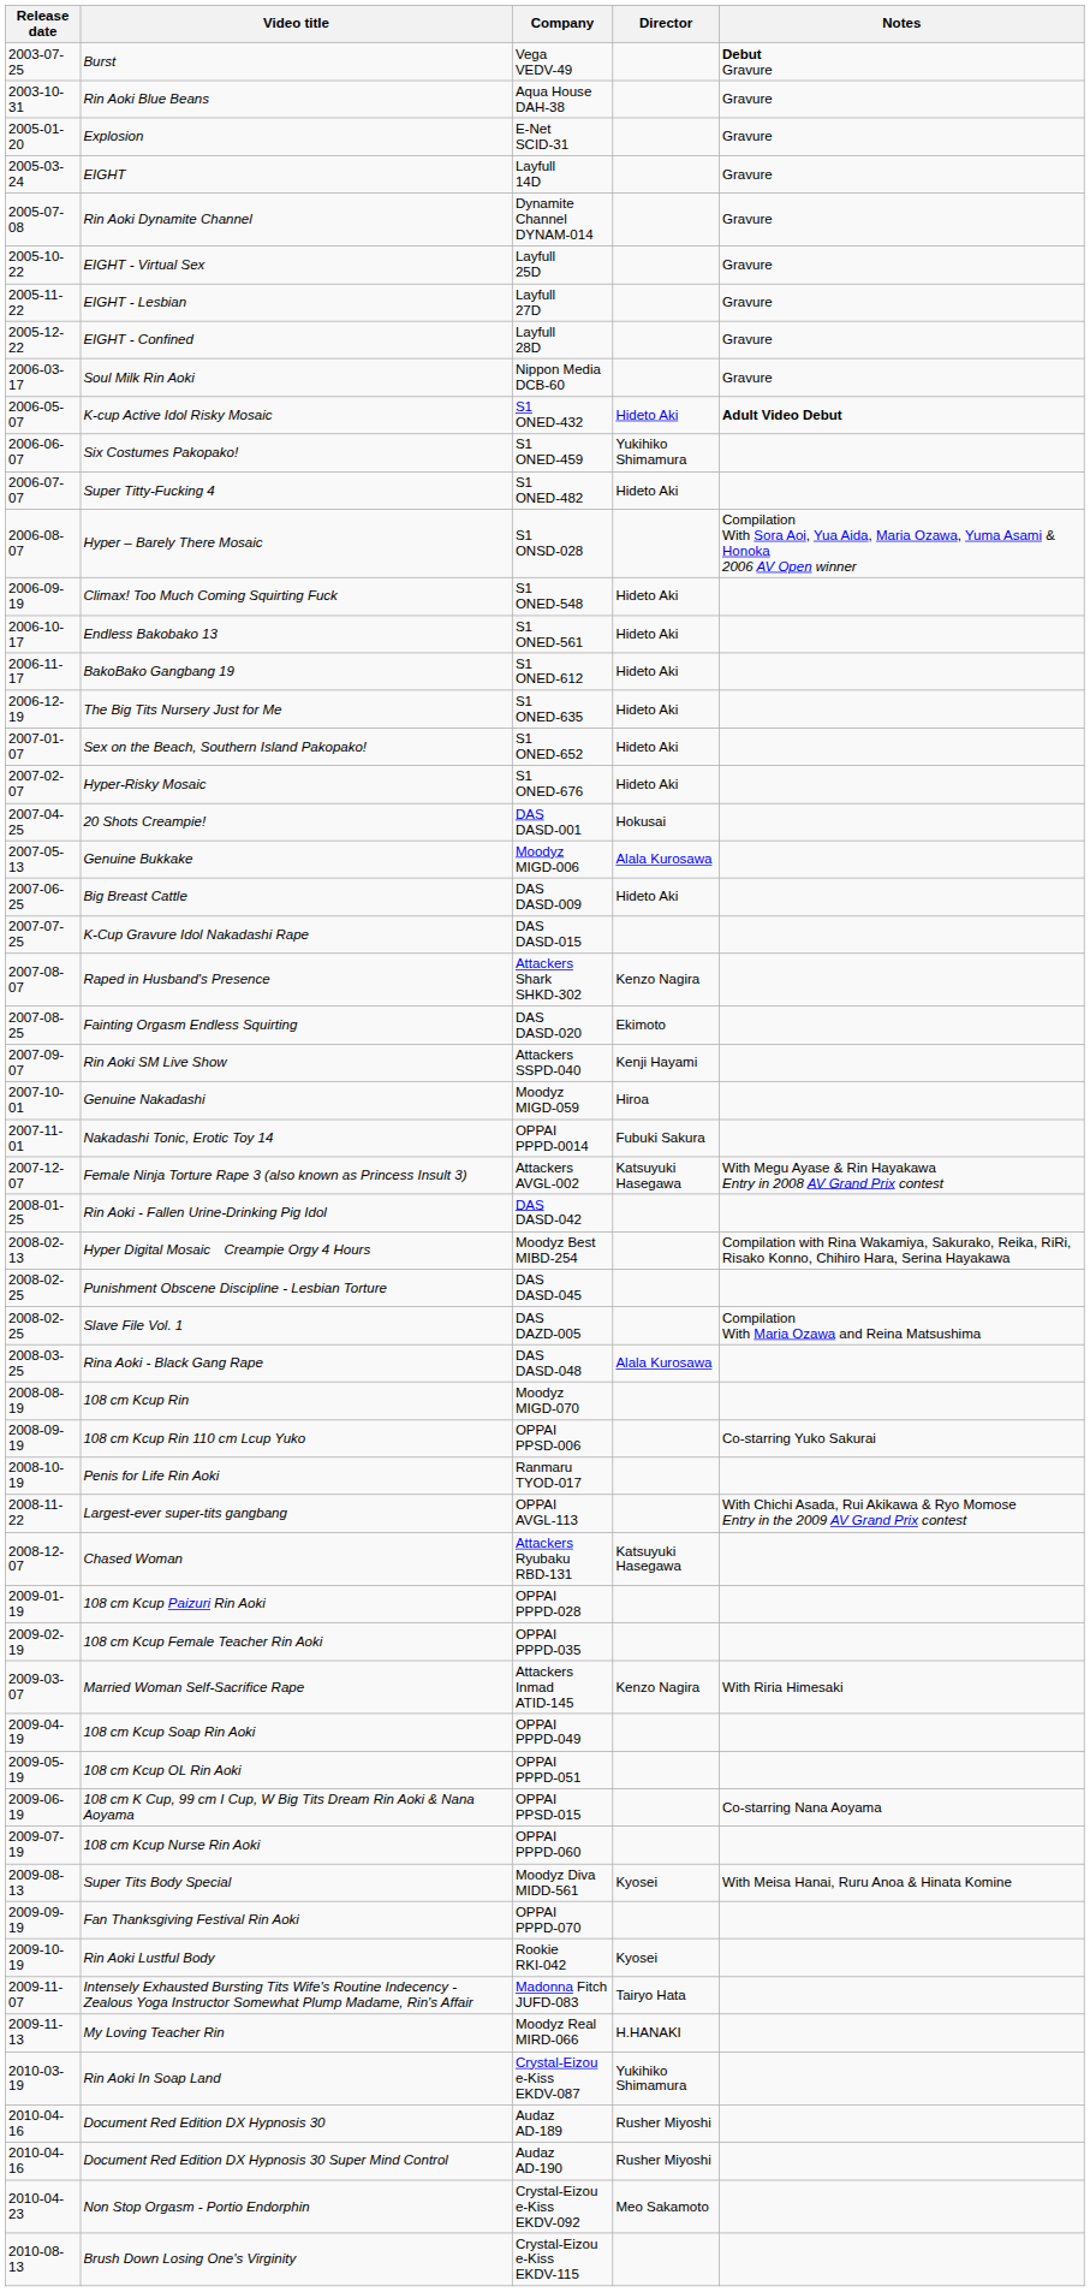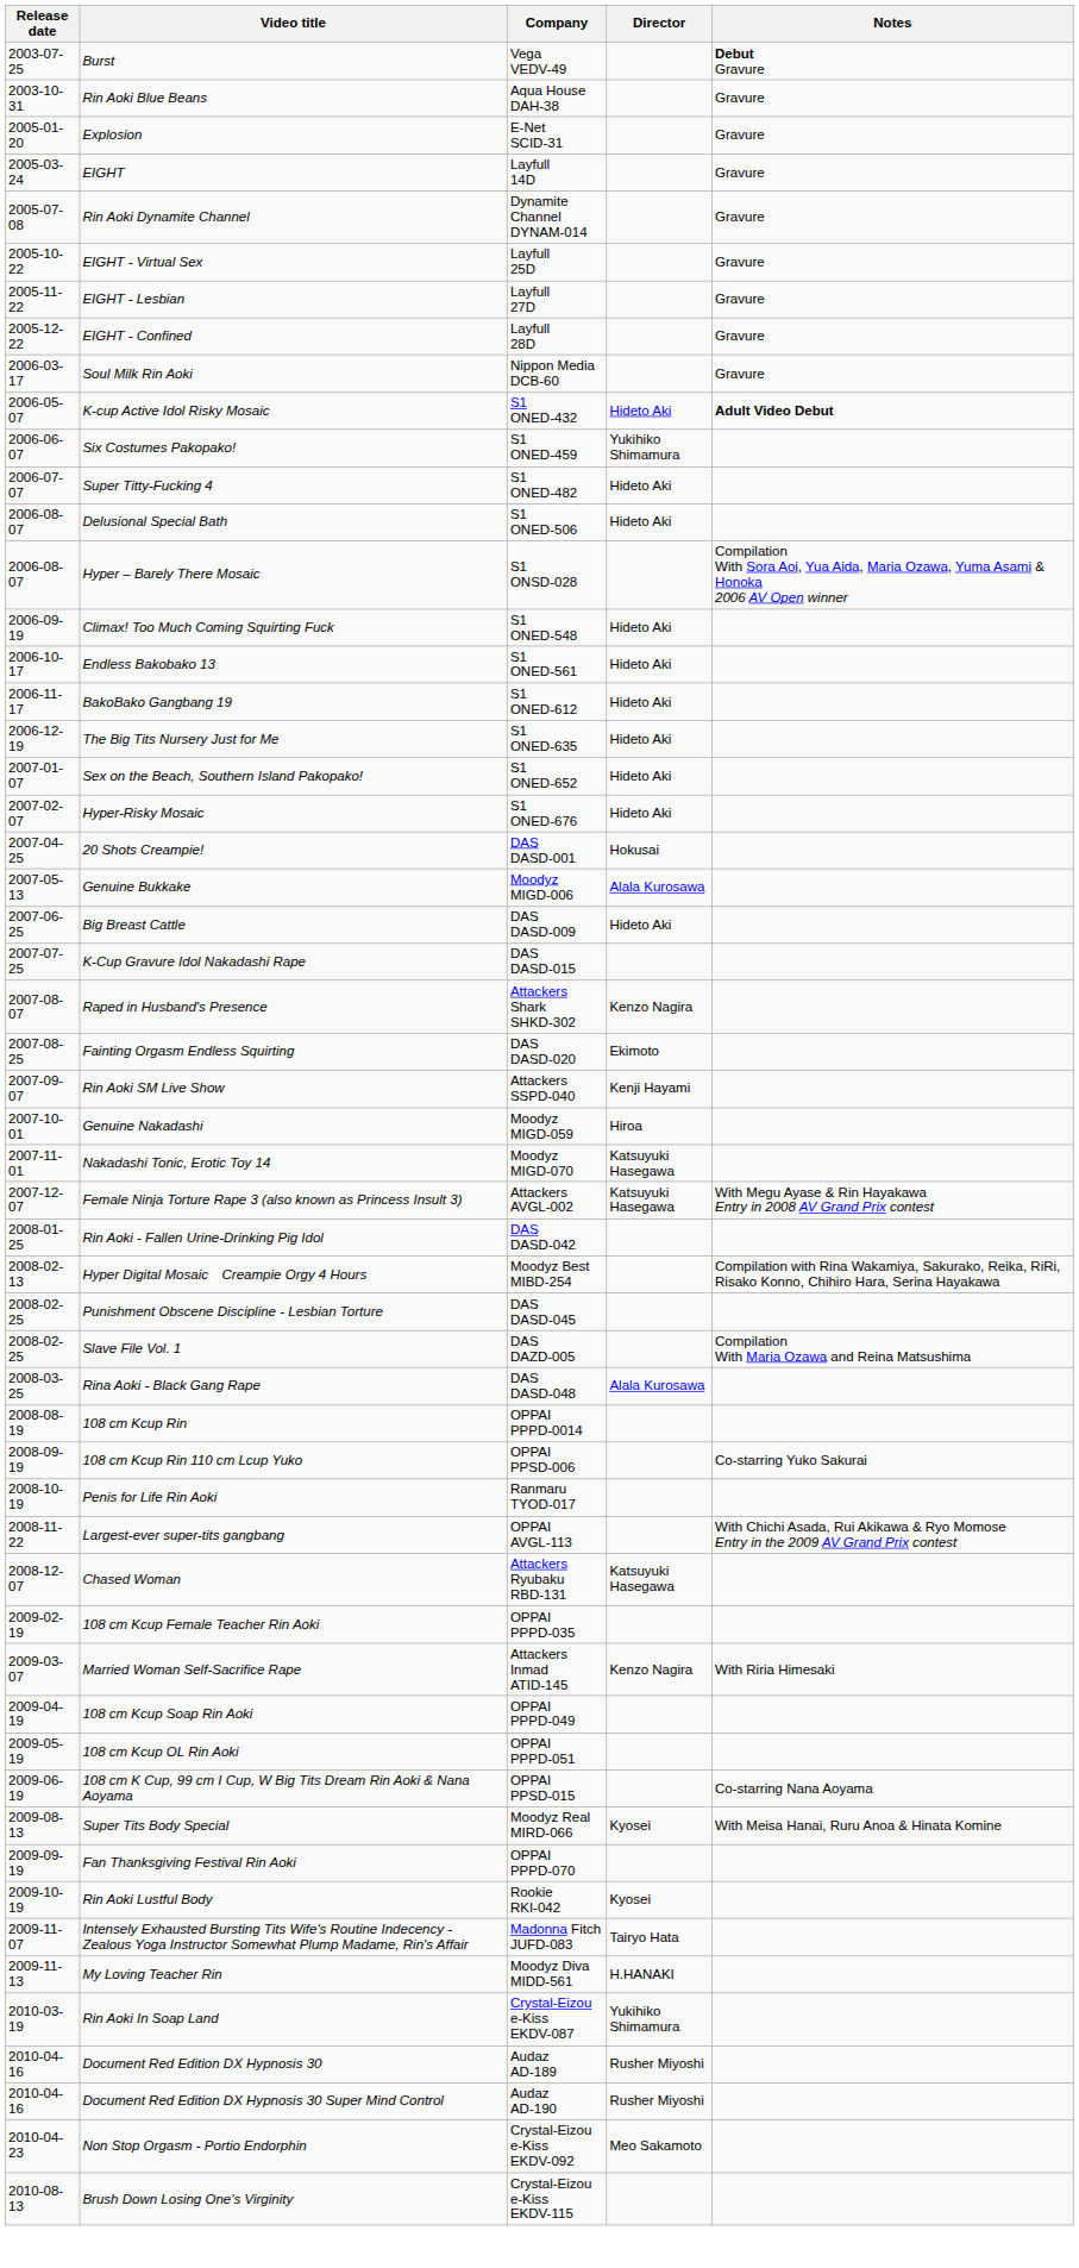+ row: 2006-08-07 | Delusional Special Bath | S1 ONED-506 | Hideto Aki
Nakadashi Tonic, Erotic Toy 14 | Company: OPPAI PPPD-0014 -> Moodyz MIGD-070
Nakadashi Tonic, Erotic Toy 14 | Director: Fubuki Sakura -> Katsuyuki Hasegawa
108 cm Kcup Rin | Company: Moodyz MIGD-070 -> OPPAI PPPD-0014
- row: 2009-01-19 | 108 cm Kcup Paizuri Rin Aoki | OPPAI PPPD-028
- row: 2009-07-19 | 108 cm Kcup Nurse Rin Aoki | OPPAI PPPD-060
Super Tits Body Special | Company: Moodyz Diva MIDD-561 -> Moodyz Real MIRD-066
My Loving Teacher Rin | Company: Moodyz Real MIRD-066 -> Moodyz Diva MIDD-561
